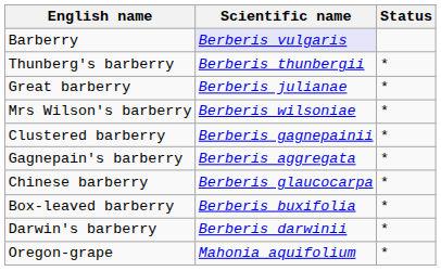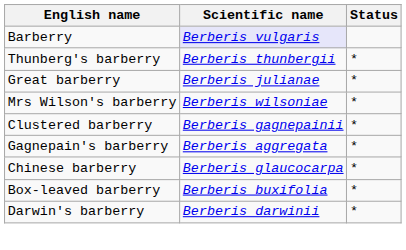- row: Oregon-grape | Mahonia aquifolium | *
